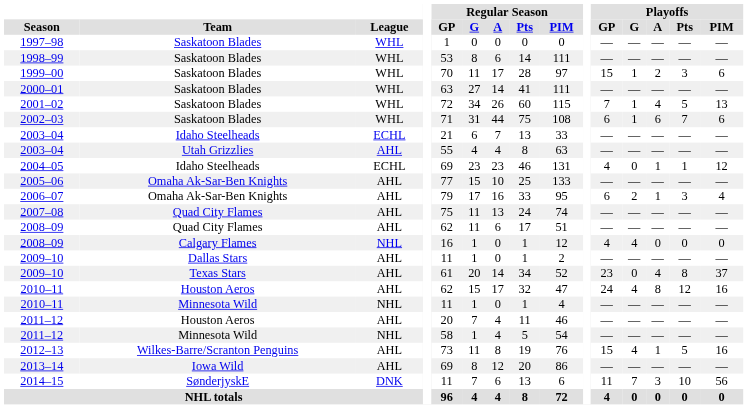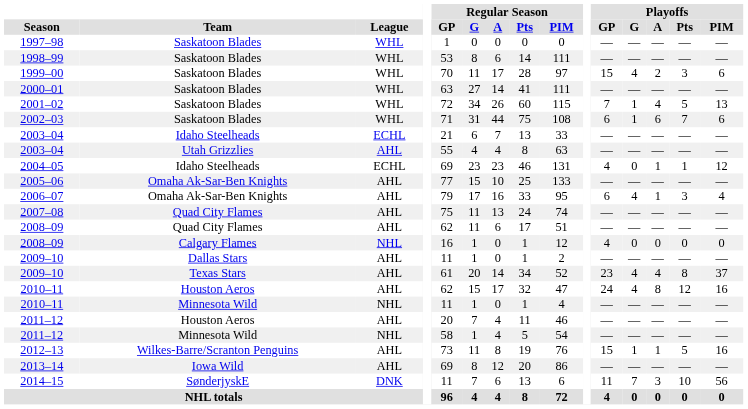1999–00 | Playoffs / G: 1 -> 4
2006–07 | Playoffs / G: 2 -> 4
2008–09 / Calgary Flames | Playoffs / G: 4 -> 0
2009–10 / Texas Stars | Playoffs / G: 0 -> 4
2012–13 | Playoffs / G: 4 -> 1
